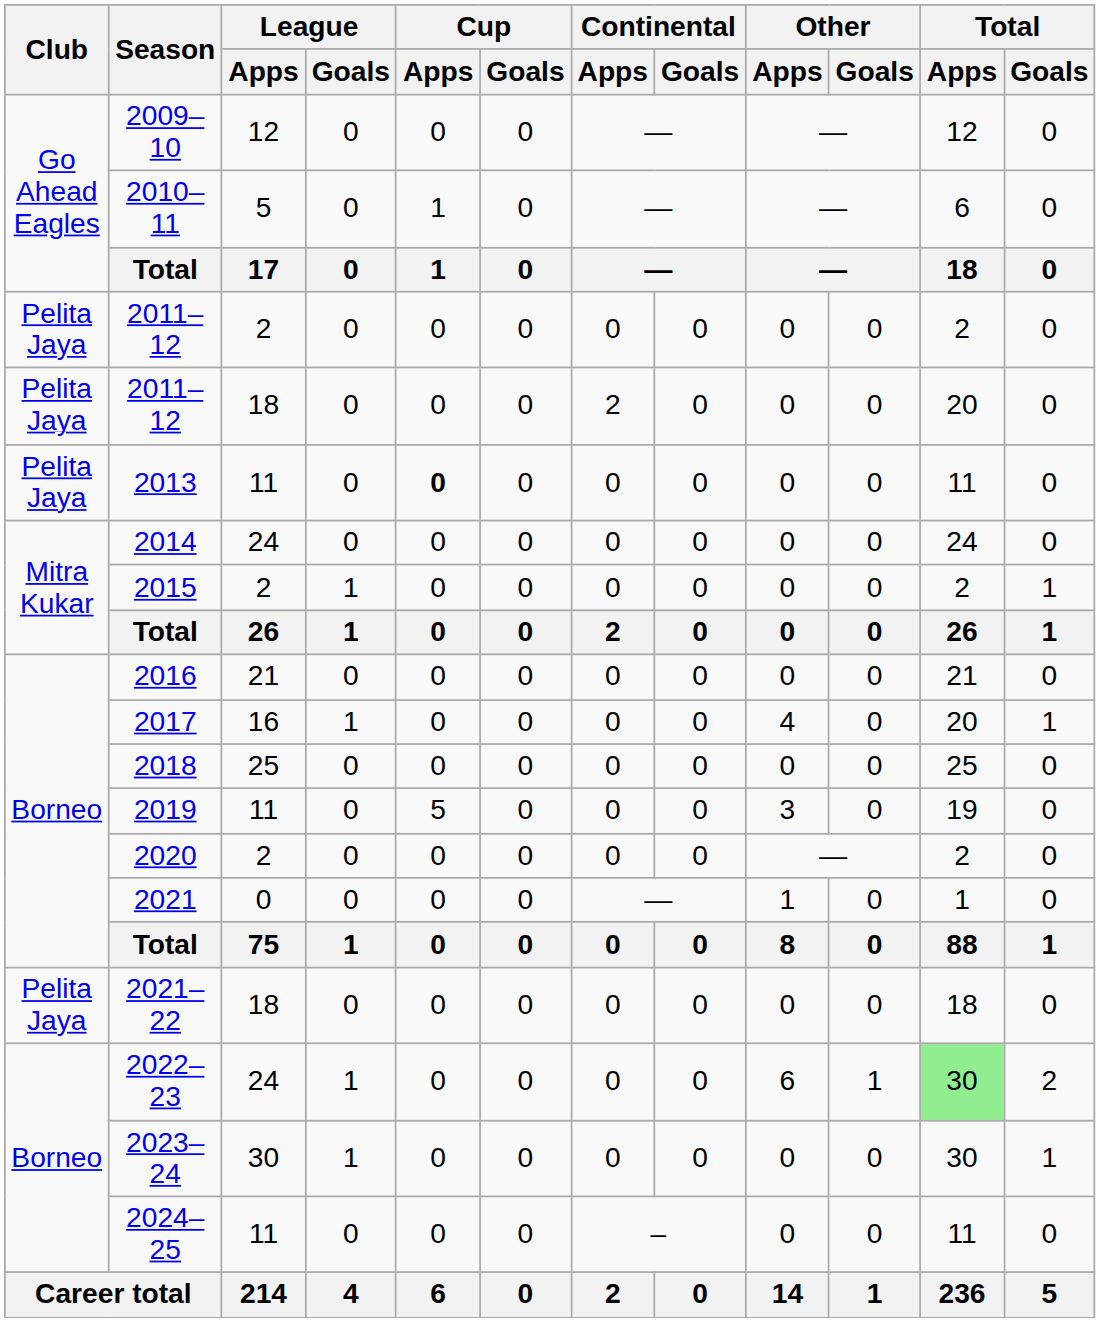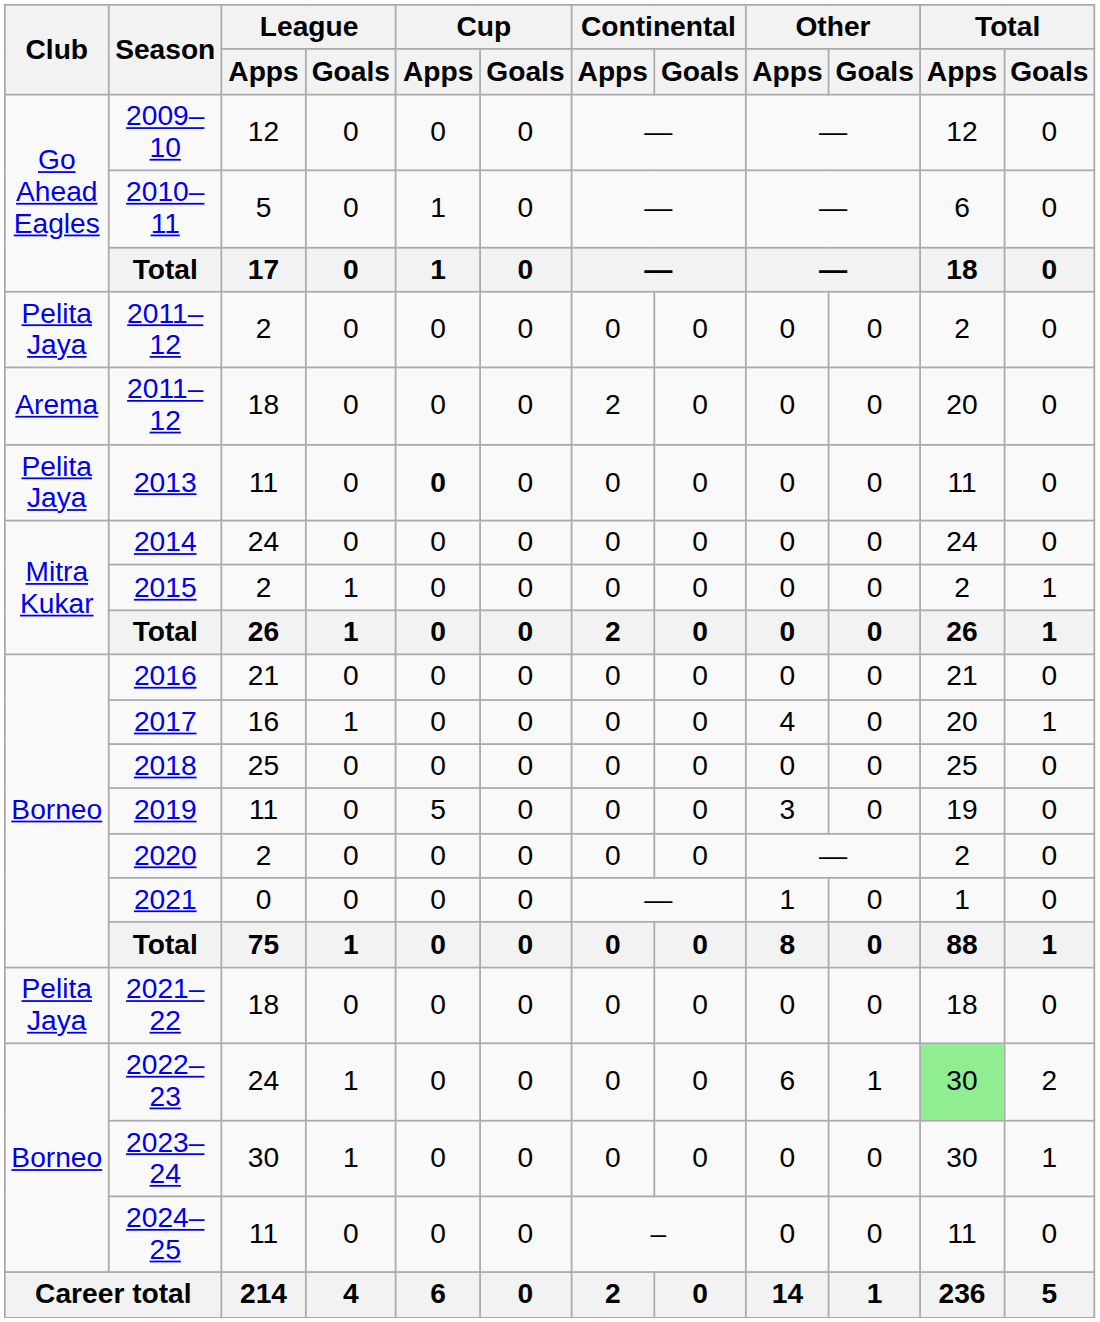2011–12 / 18 | Club: Pelita Jaya -> Arema
